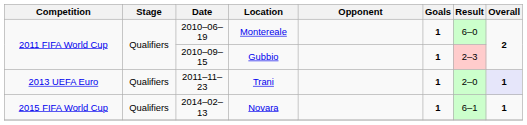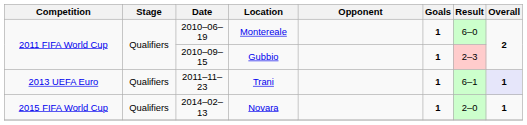Trani | Result: 2–0 -> 6–1
Novara | Result: 6–1 -> 2–0
